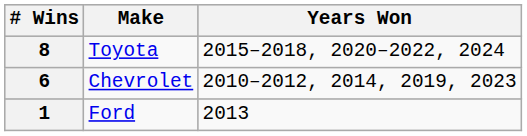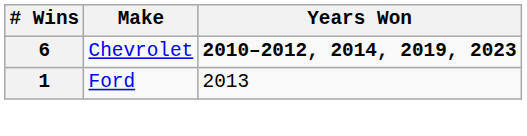- row: 8 | Toyota | 2015–2018, 2020–2022, 2024
6 | Years Won: normal -> bold
